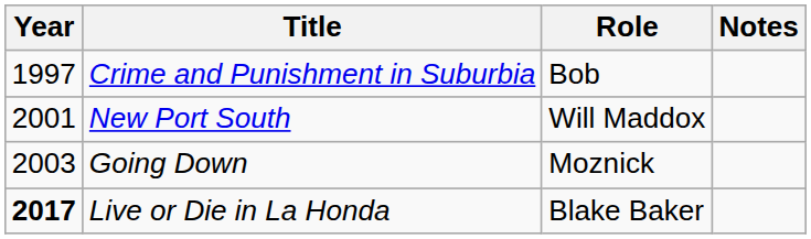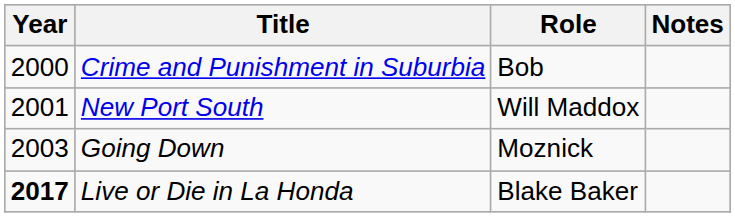Crime and Punishment in Suburbia | Year: 1997 -> 2000
